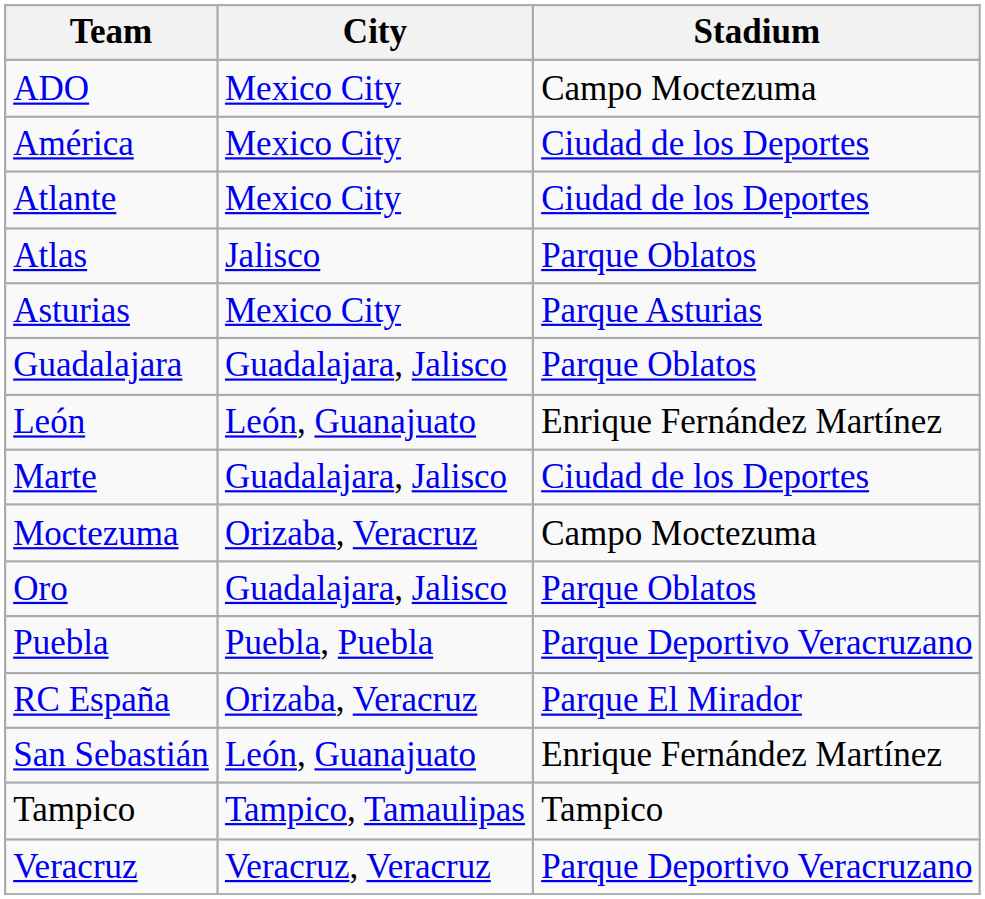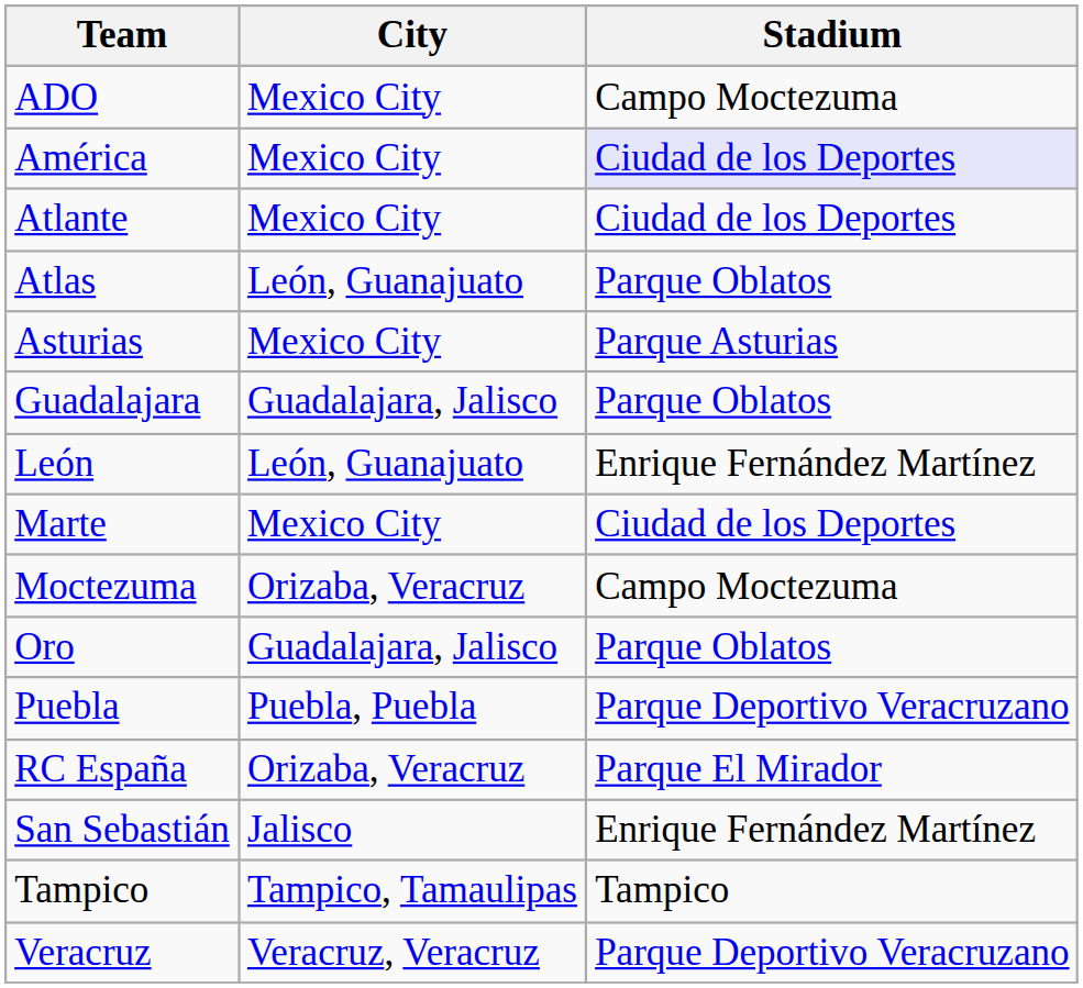América | Stadium: no background -> lavender background
Atlas | City: Jalisco -> León, Guanajuato
Marte | City: Guadalajara, Jalisco -> Mexico City
San Sebastián | City: León, Guanajuato -> Jalisco
